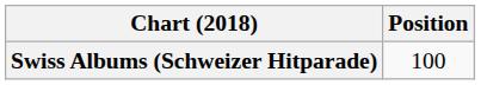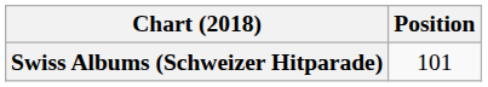Swiss Albums (Schweizer Hitparade) | Position: 100 -> 101
